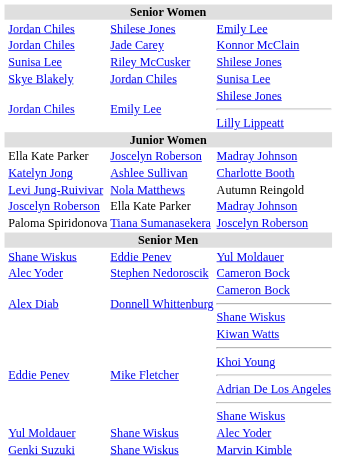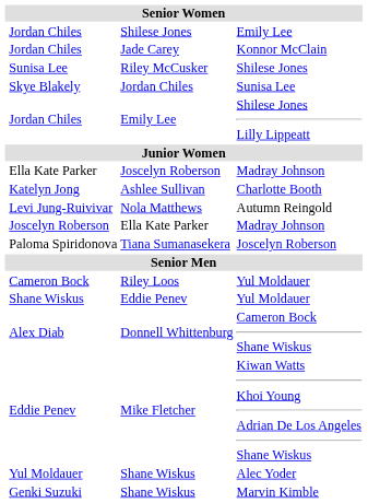+ row: Cameron Bock | Riley Loos | Yul Moldauer
- row: Alec Yoder | Stephen Nedoroscik | Cameron Bock
